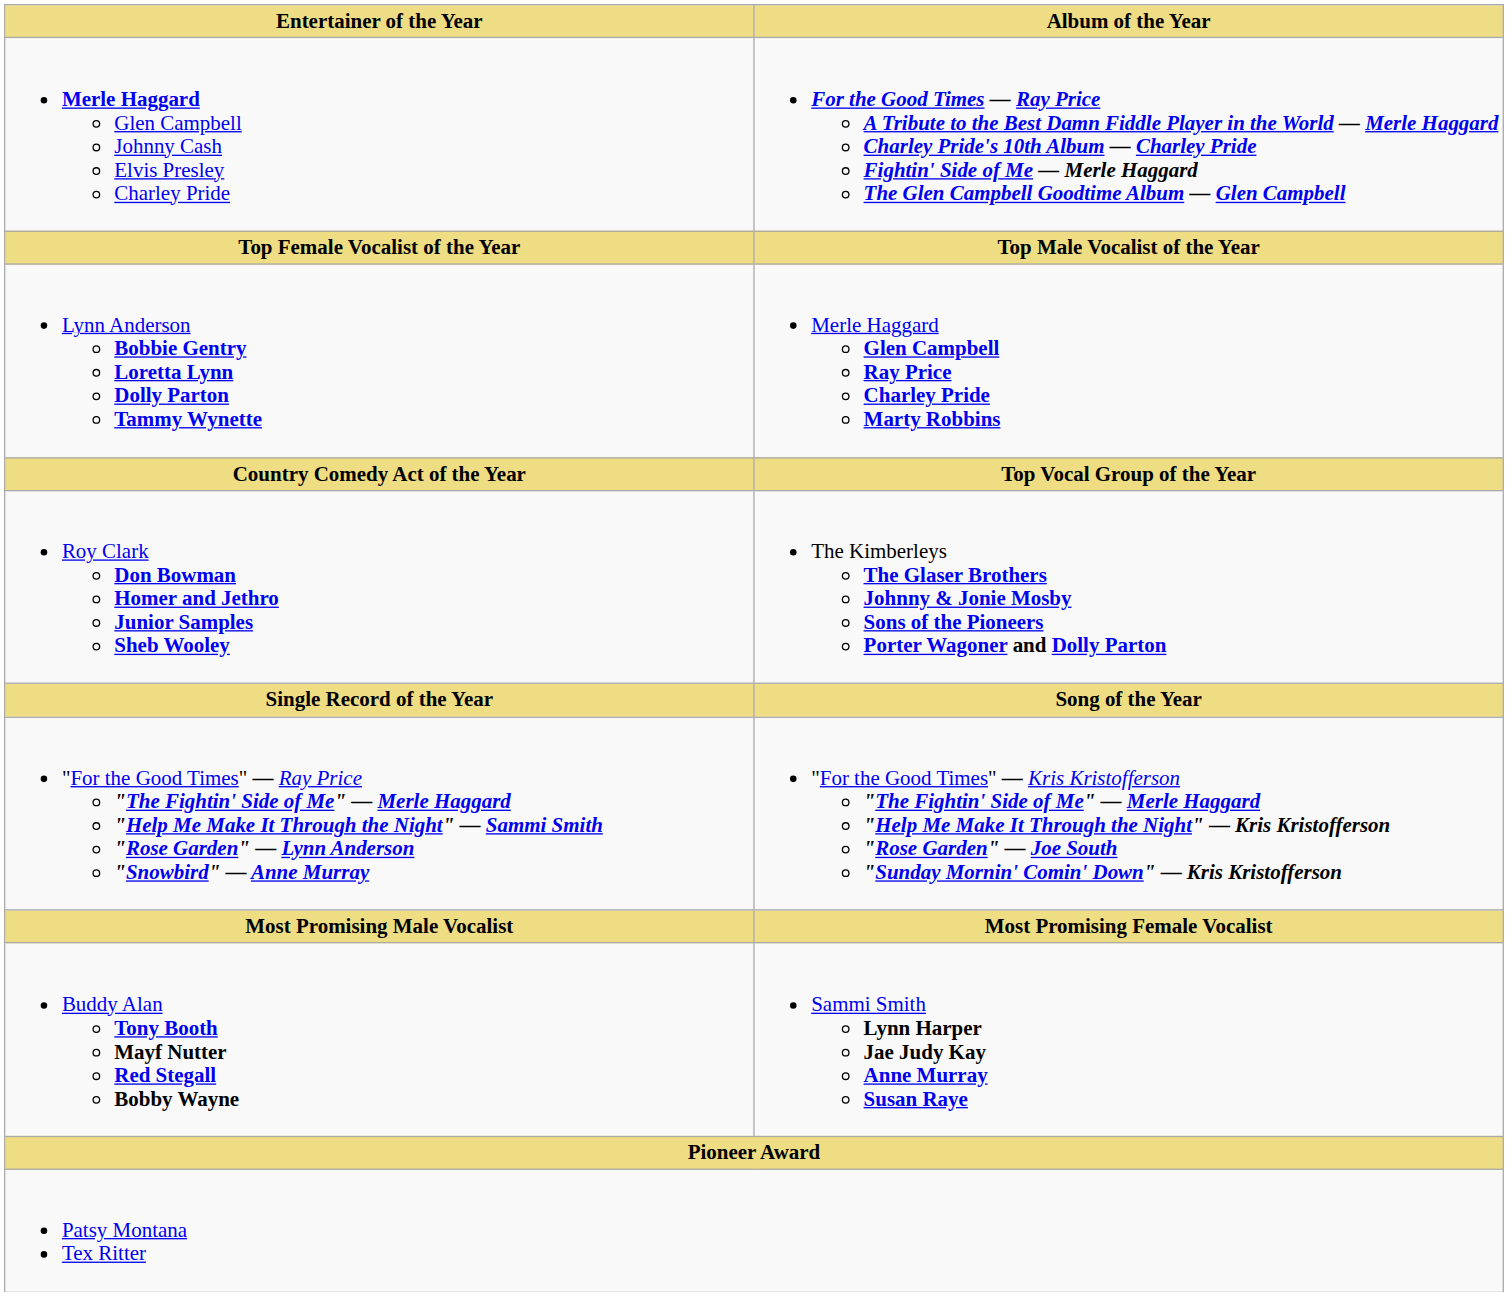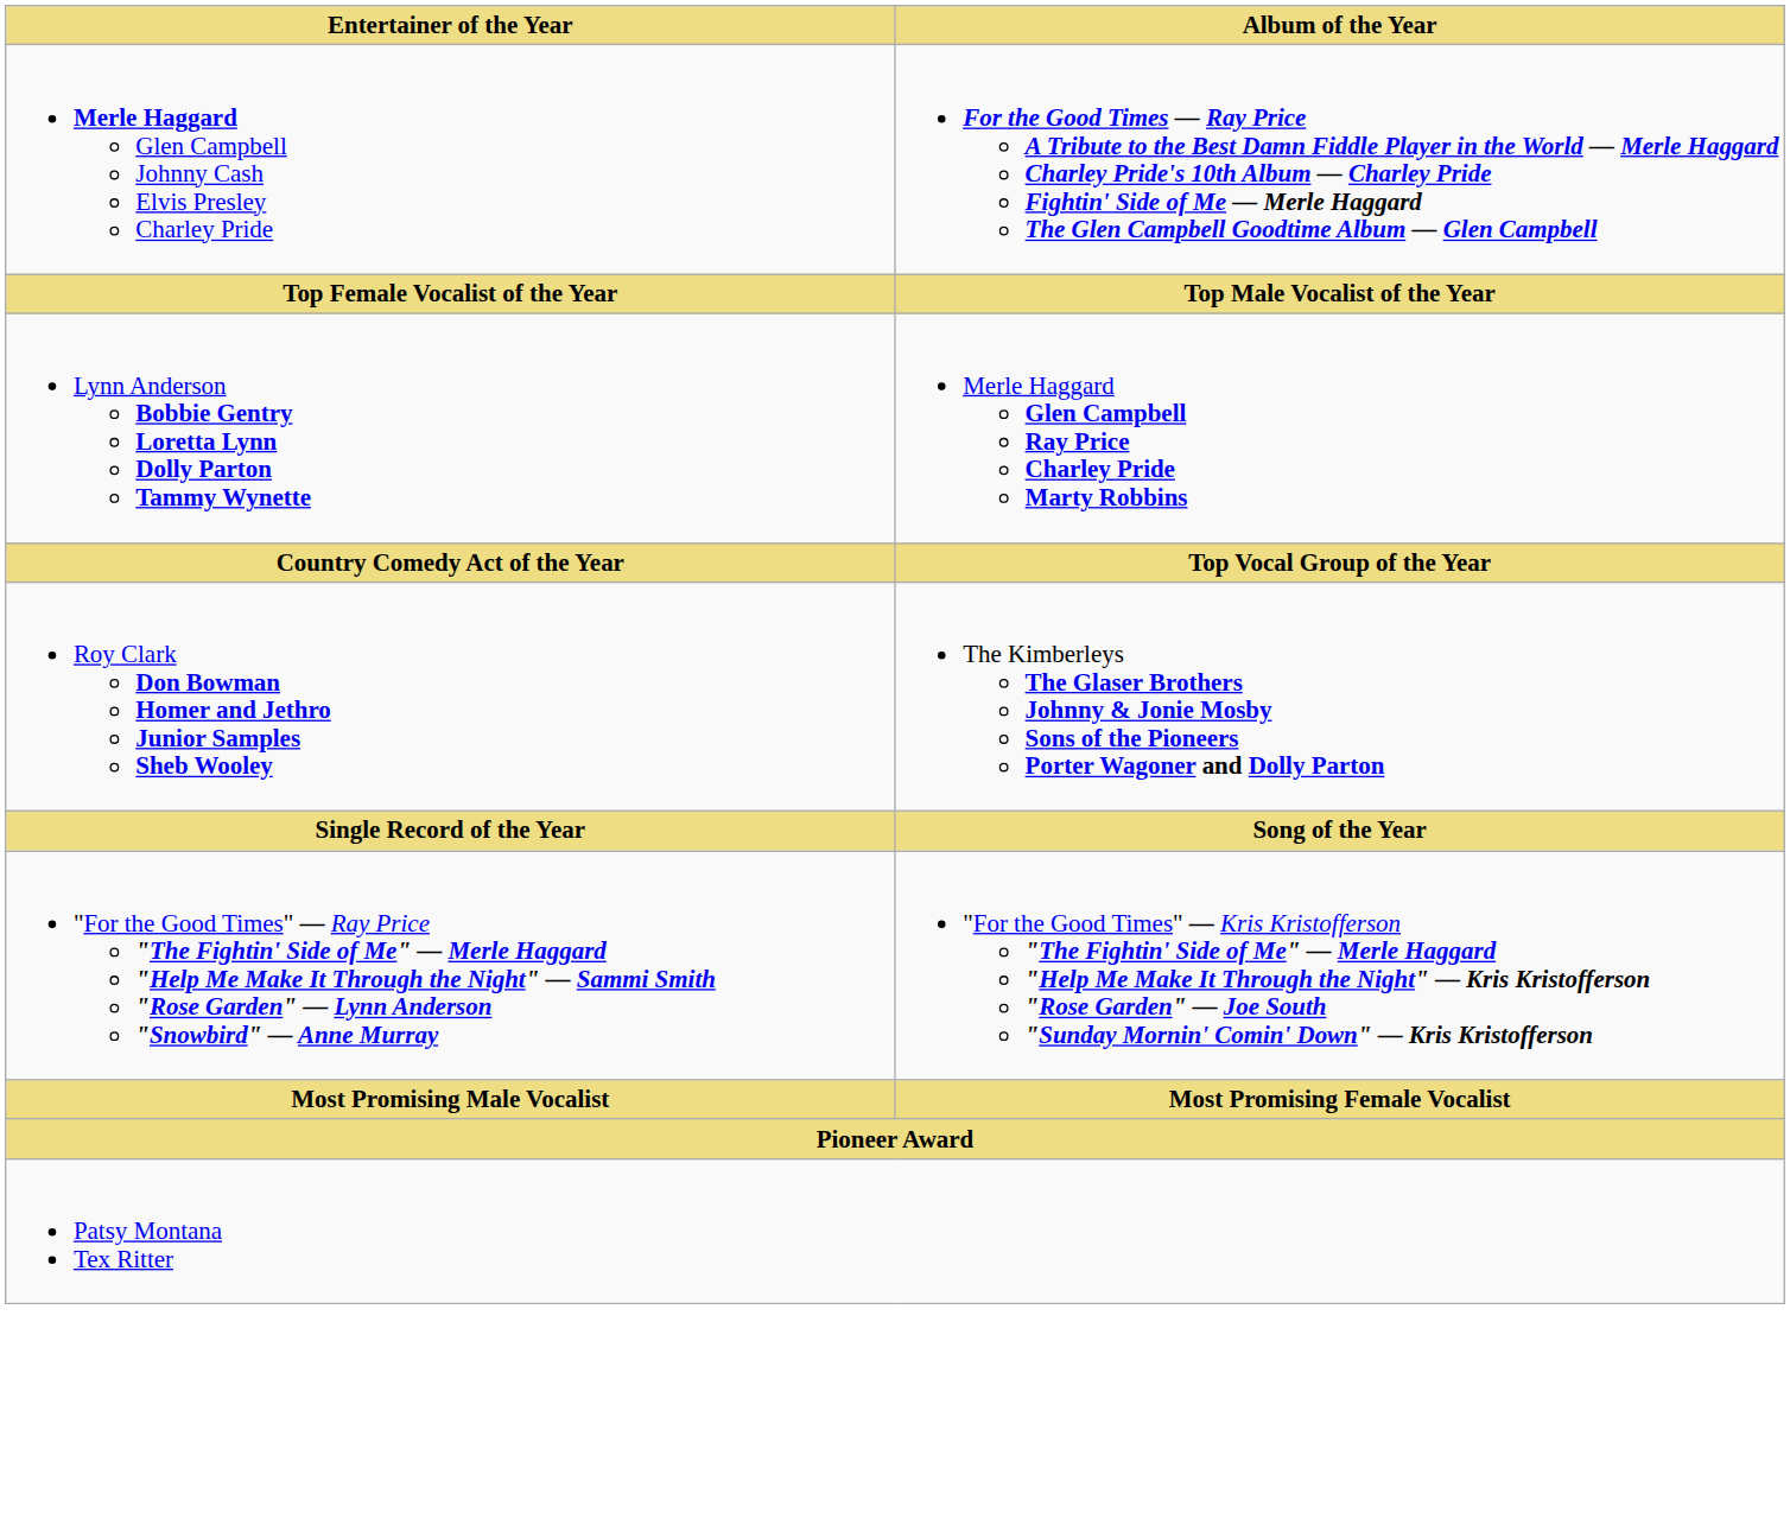- row: Buddy Alan Tony Booth Mayf Nutter Red Stegall Bobby Wayne | Sammi Smith Lynn Harper Jae Judy Kay Anne Murray Susan Raye
